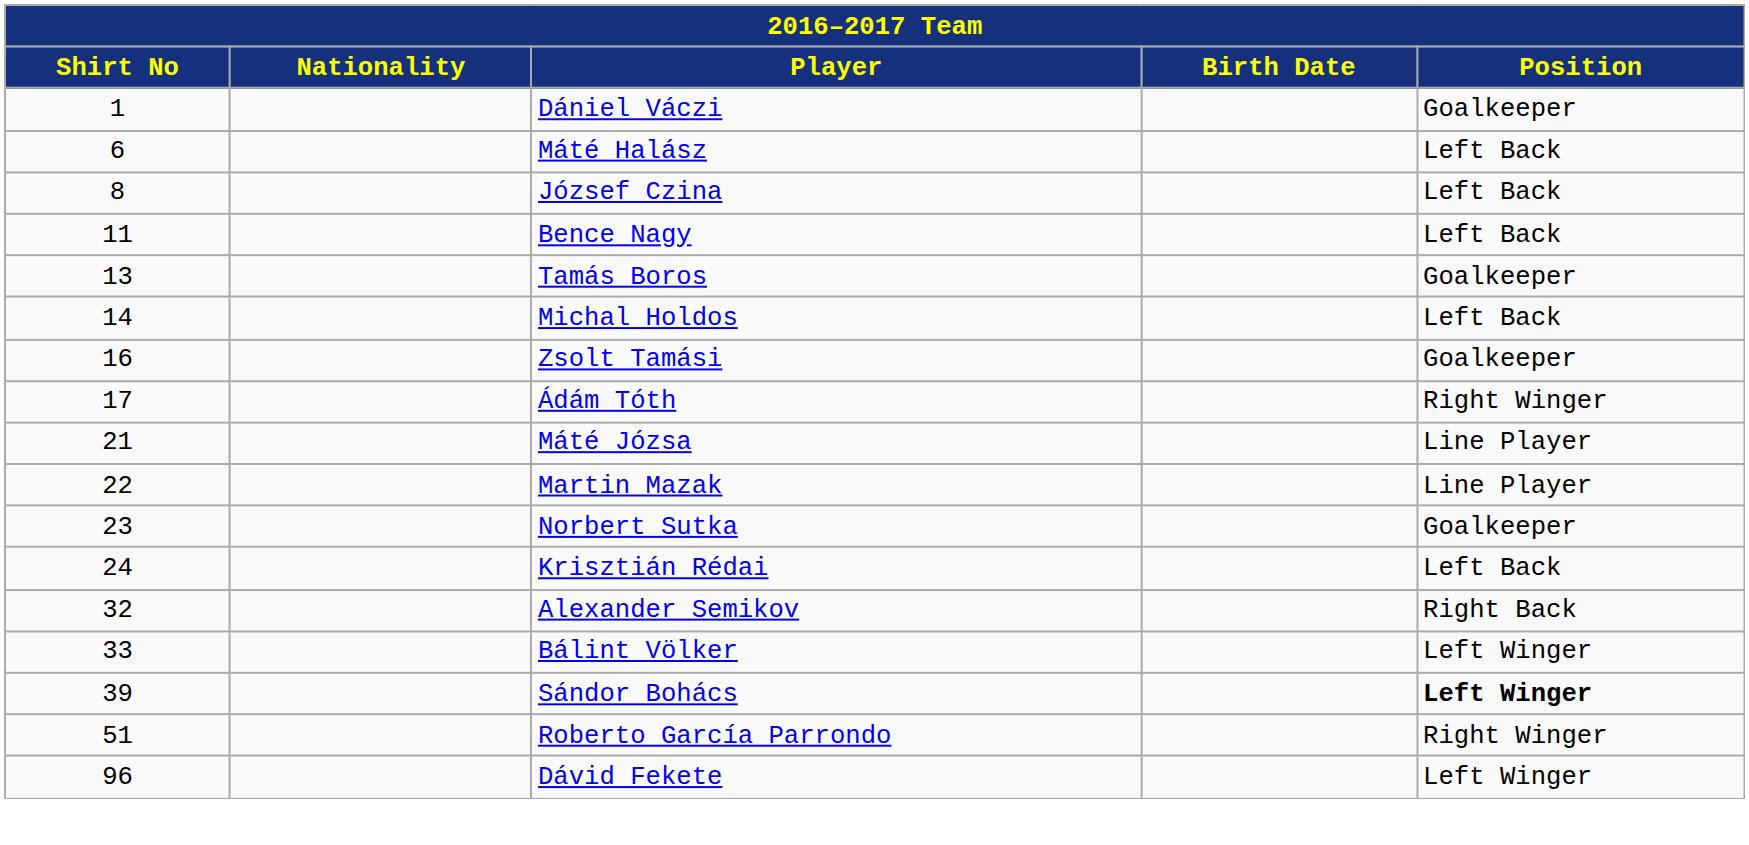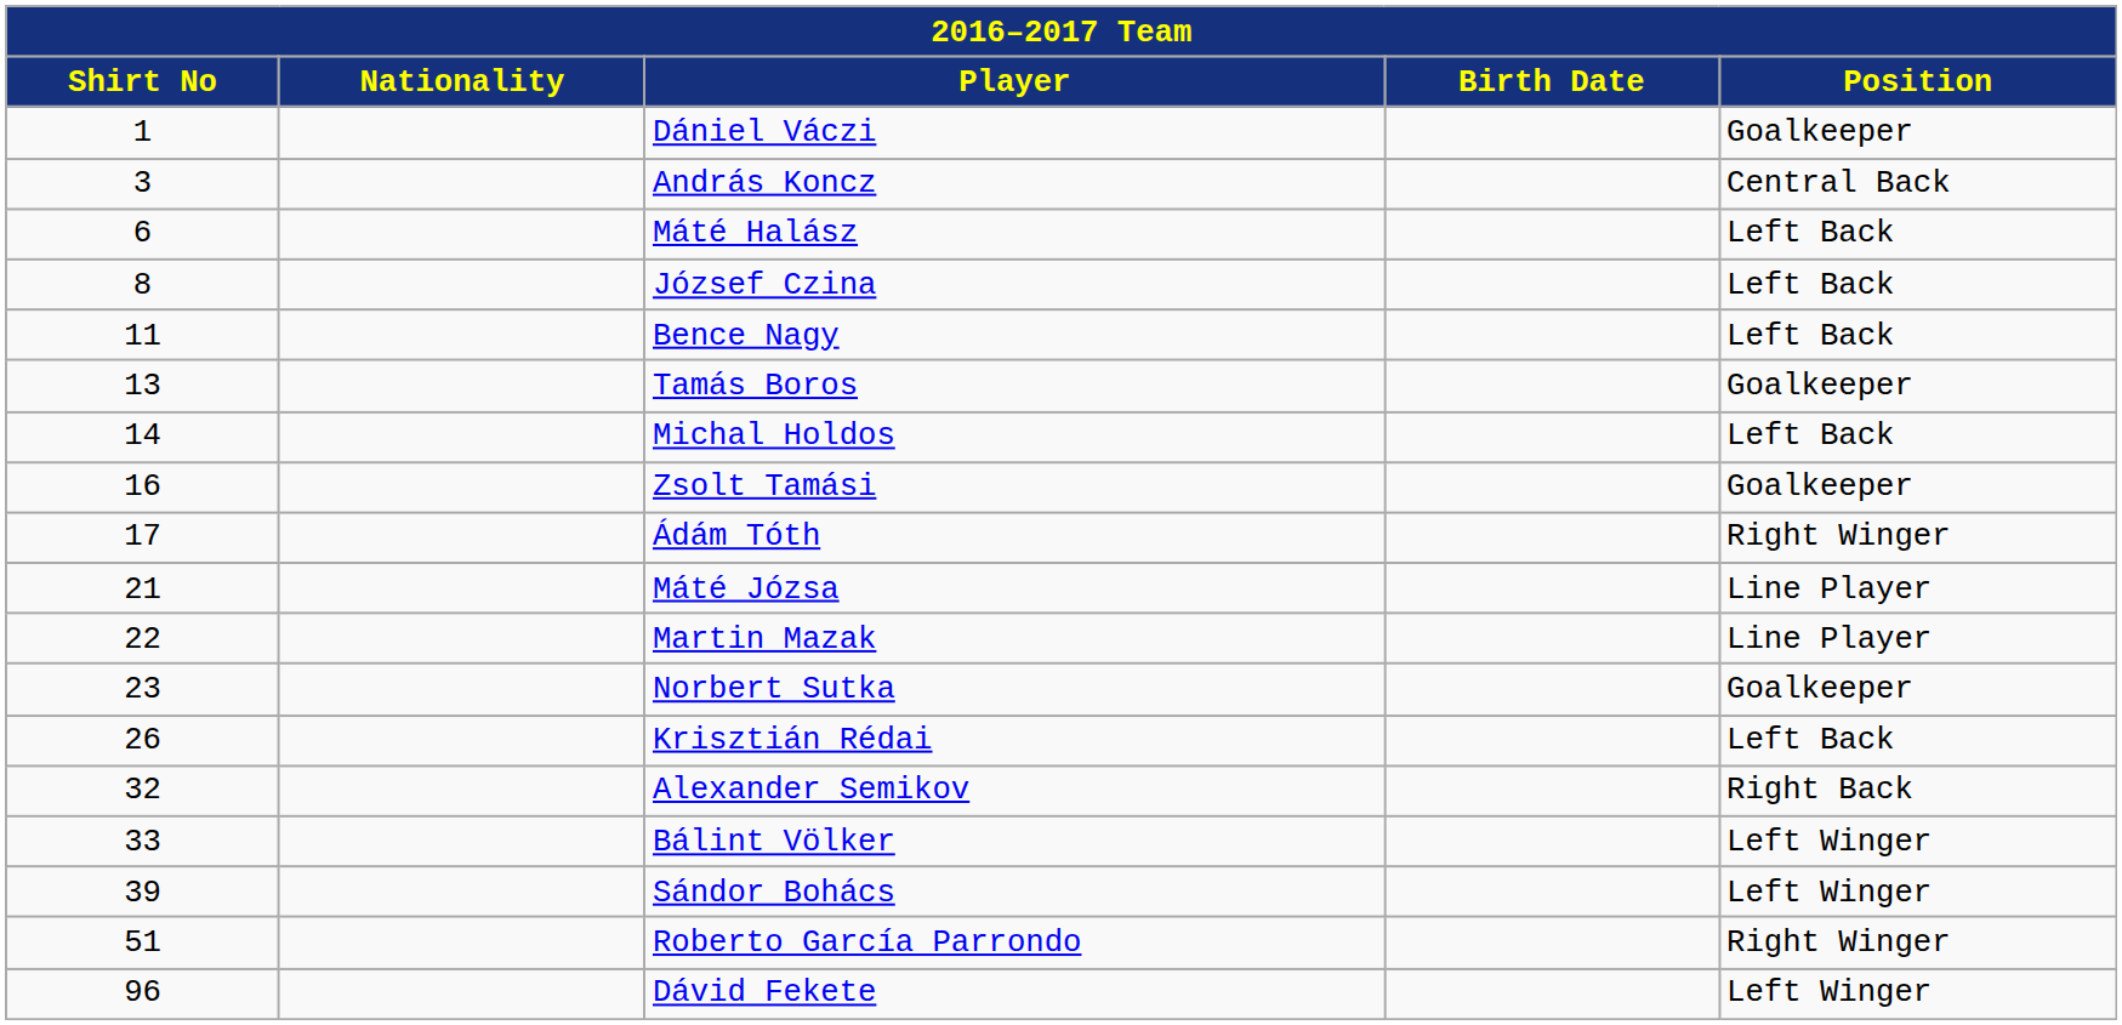+ row: 3 | András Koncz | Central Back
Krisztián Rédai | Shirt No: 24 -> 26
Sándor Bohács | Position: bold -> normal
